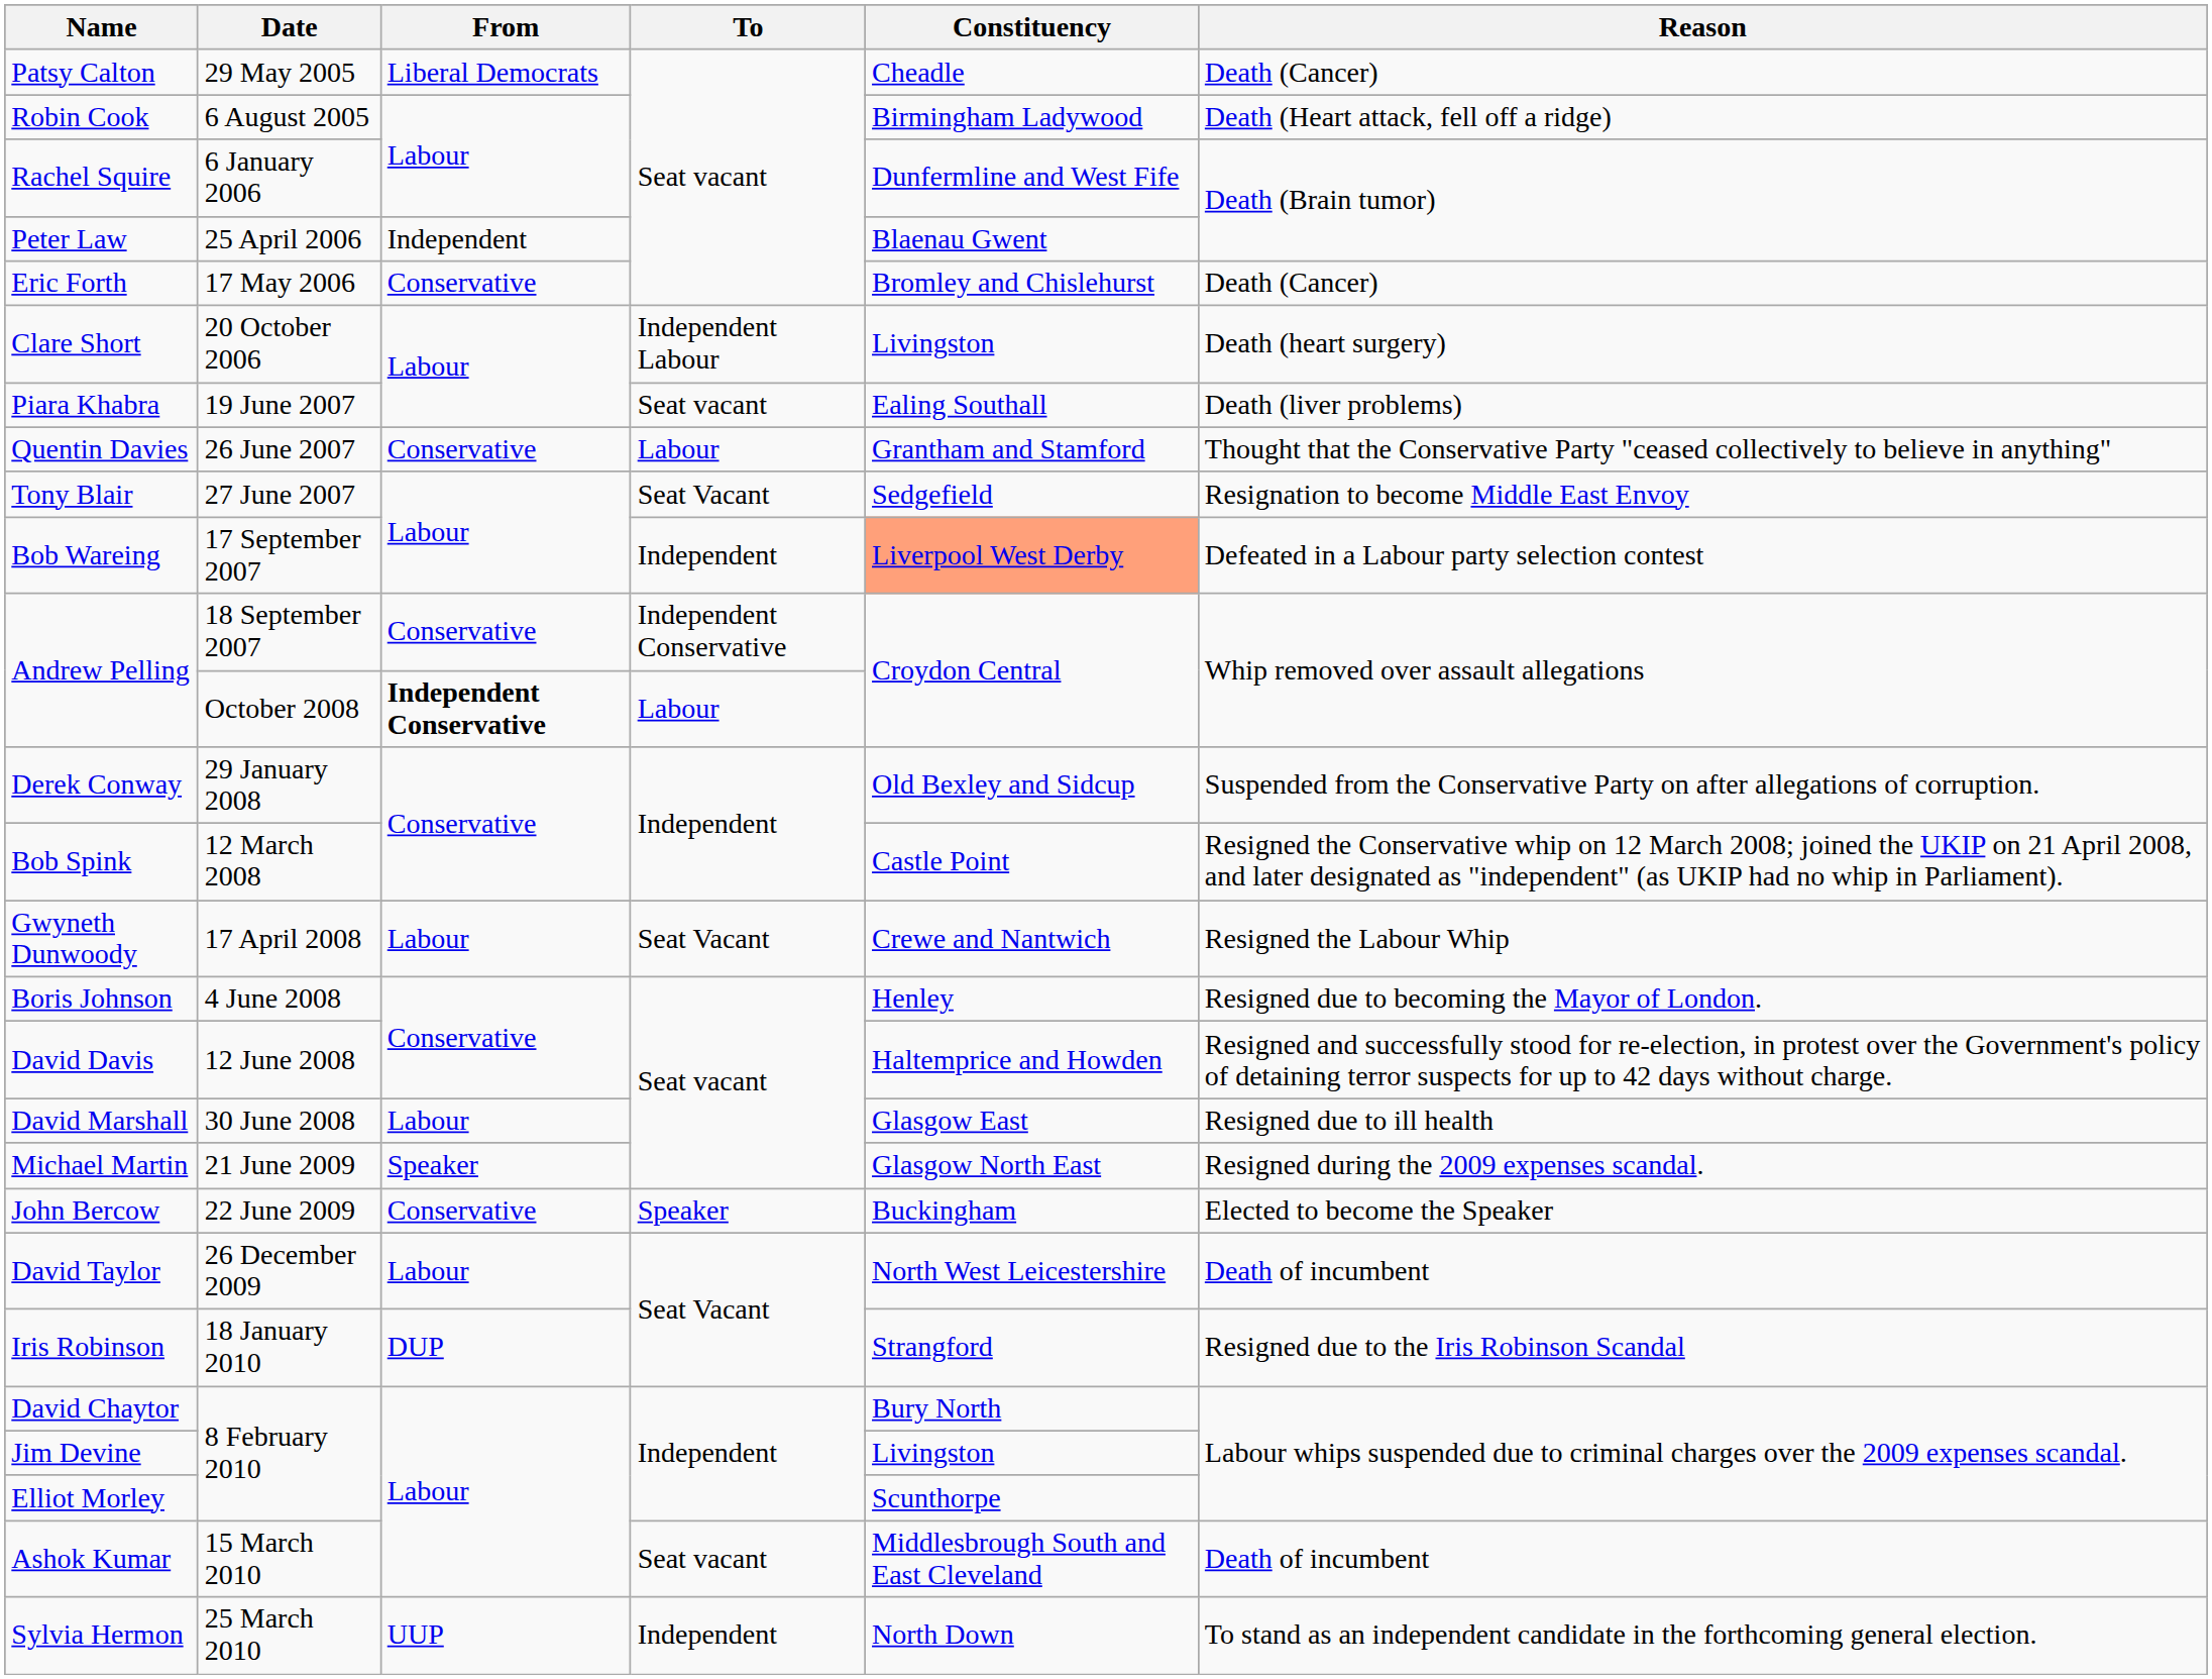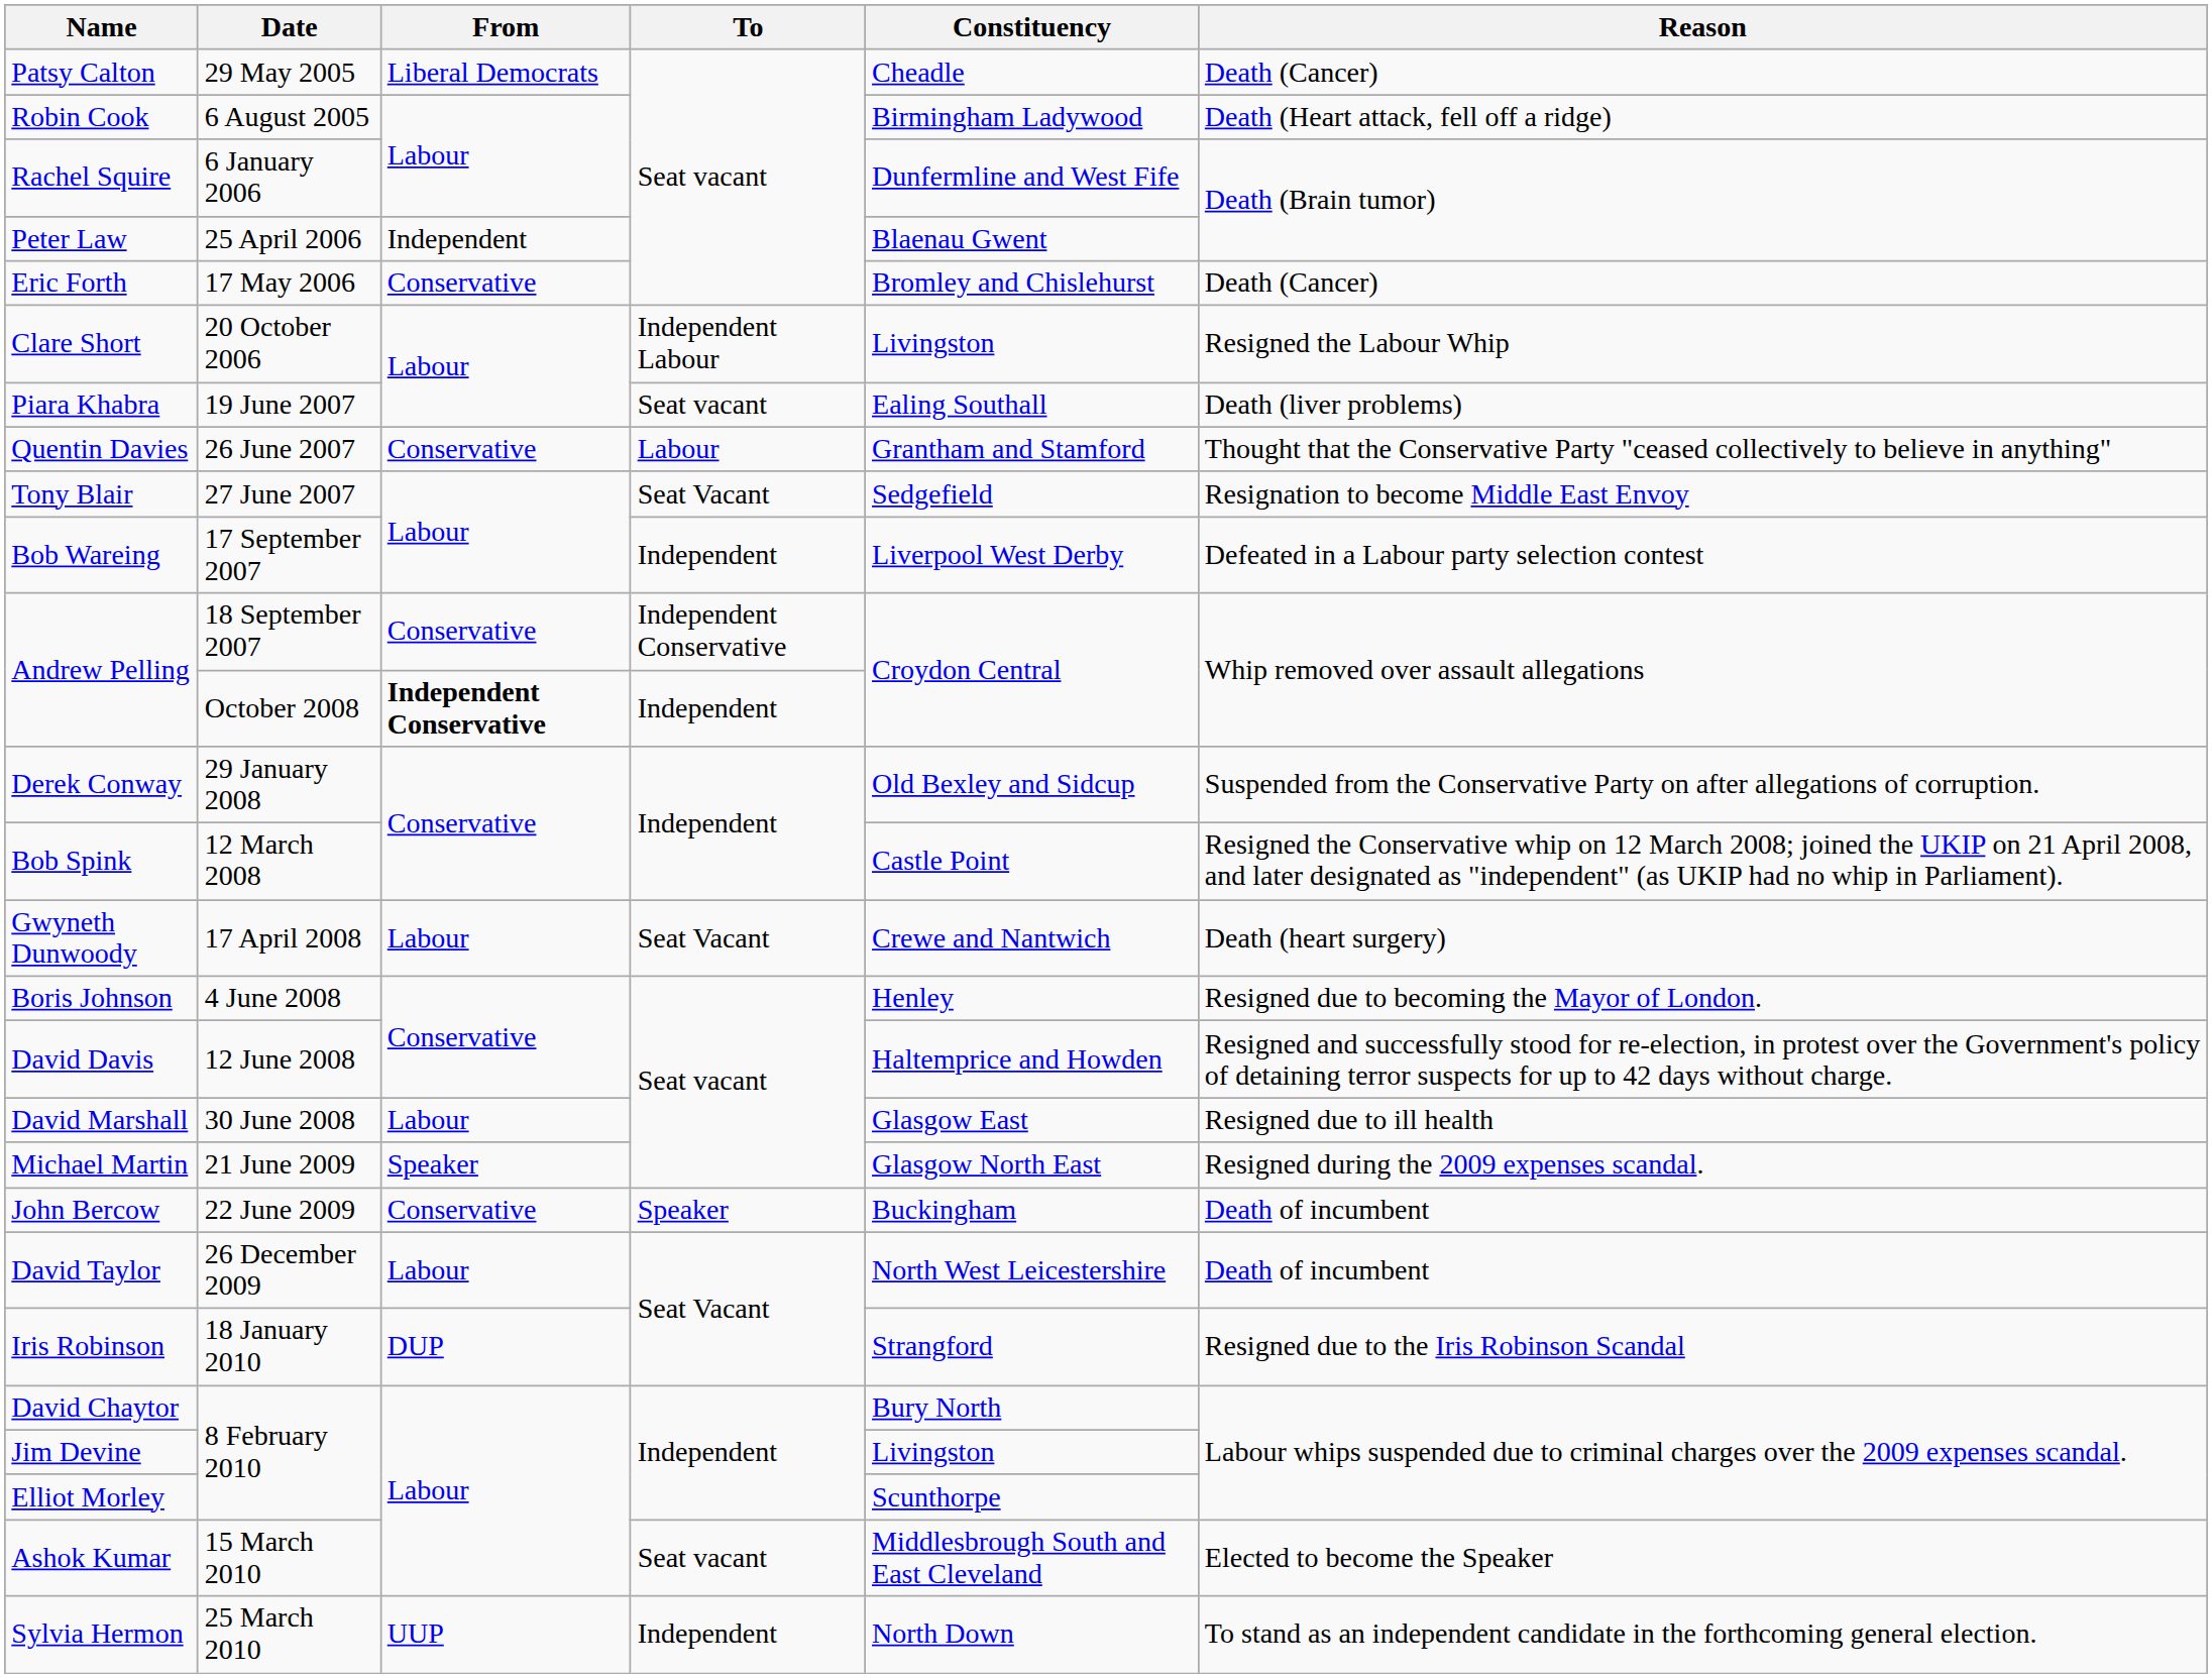Clare Short | Reason: Death (heart surgery) -> Resigned the Labour Whip
Bob Wareing | Constituency: lightsalmon background -> no background
Andrew Pelling / October 2008 | To: Labour -> Independent
Gwyneth Dunwoody | Reason: Resigned the Labour Whip -> Death (heart surgery)
John Bercow | Reason: Elected to become the Speaker -> Death of incumbent
Ashok Kumar | Reason: Death of incumbent -> Elected to become the Speaker
